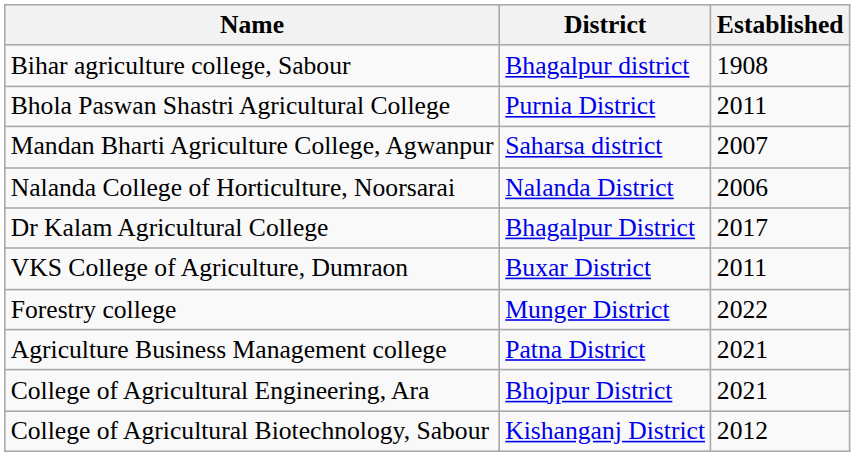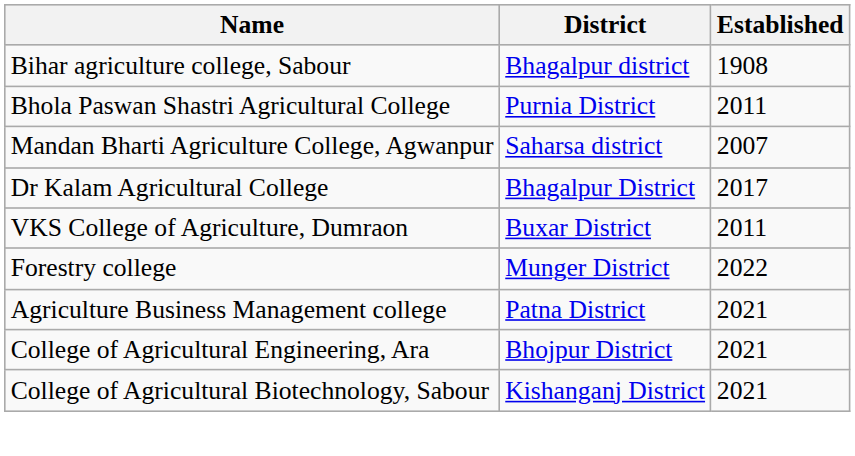- row: Nalanda College of Horticulture, Noorsarai | Nalanda District | 2006
College of Agricultural Biotechnology, Sabour | Established: 2012 -> 2021
